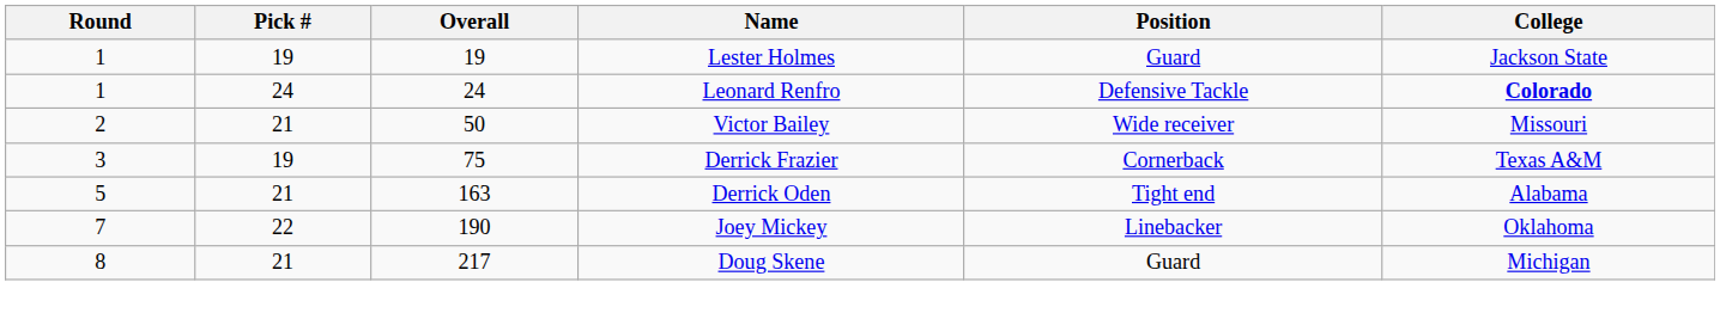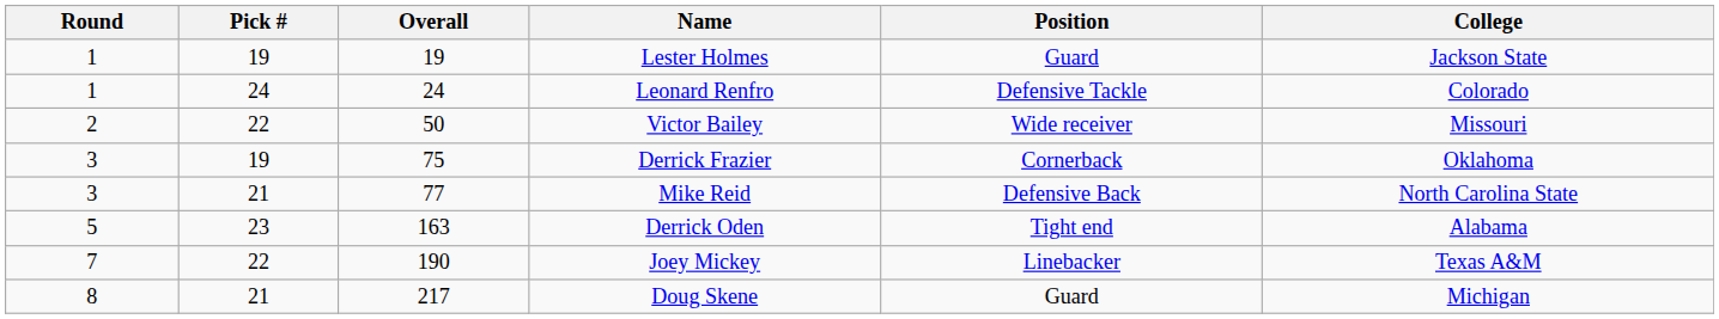Leonard Renfro | College: bold -> normal
Victor Bailey | Pick #: 21 -> 22
Derrick Frazier | College: Texas A&M -> Oklahoma
+ row: 3 | 21 | 77 | Mike Reid | Defensive Back | North Carolina State
Derrick Oden | Pick #: 21 -> 23
Joey Mickey | College: Oklahoma -> Texas A&M
